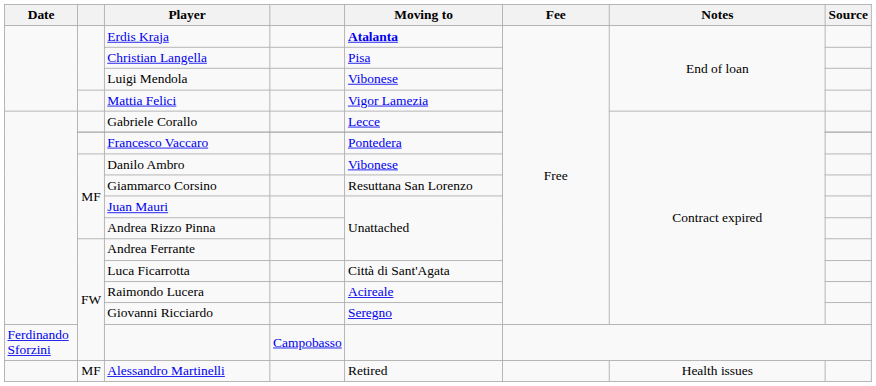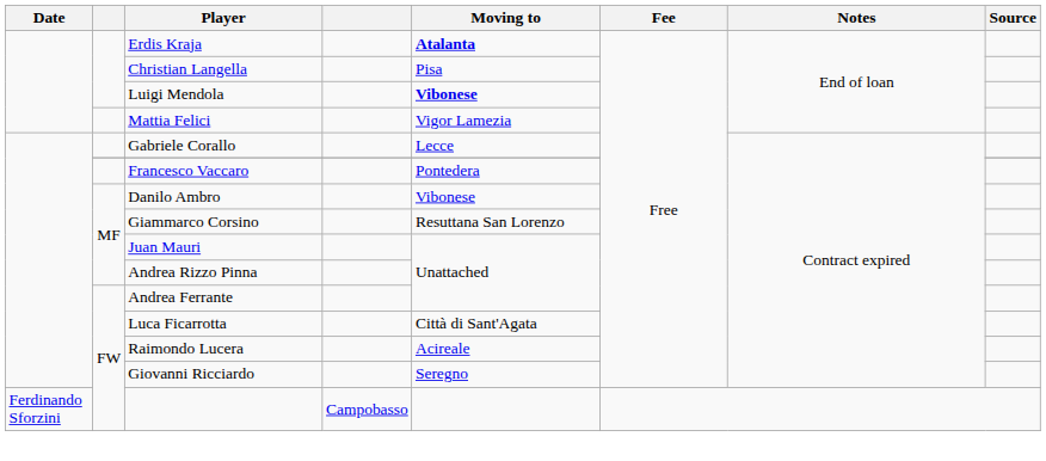Luigi Mendola | Moving to: normal -> bold
- row: MF | Alessandro Martinelli | Retired | Health issues
